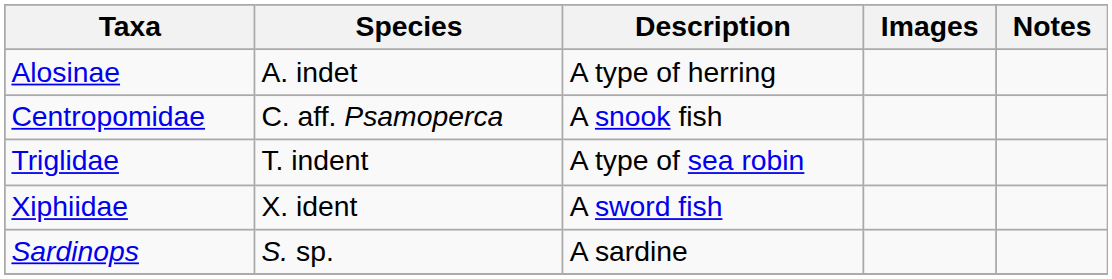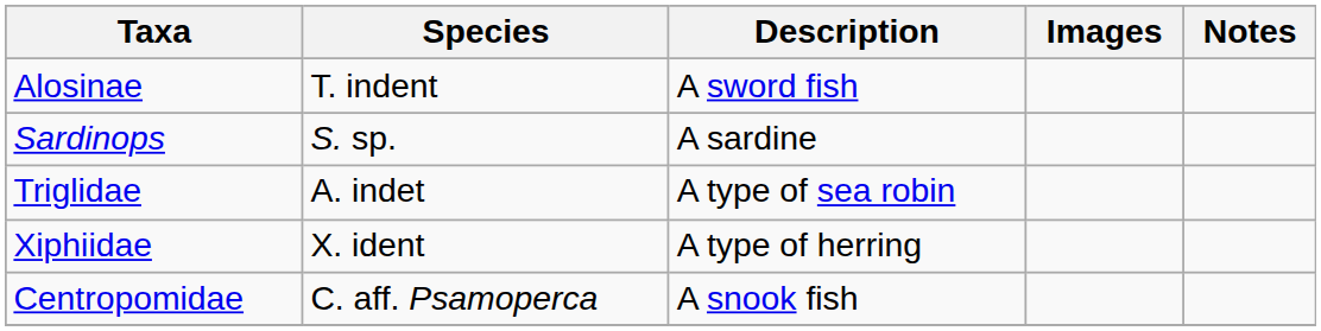Alosinae | Species: A. indet -> T. indent
Alosinae | Description: A type of herring -> A sword fish
rows swapped: Centropomidae <-> Sardinops
Triglidae | Species: T. indent -> A. indet
Xiphiidae | Description: A sword fish -> A type of herring
